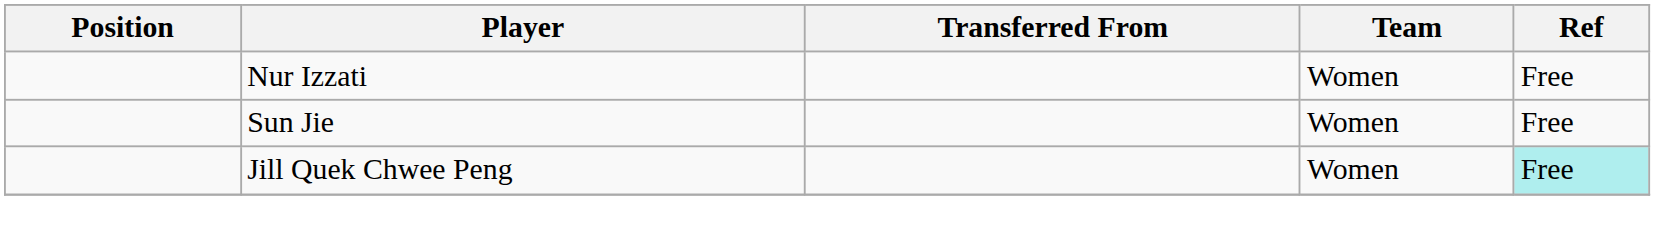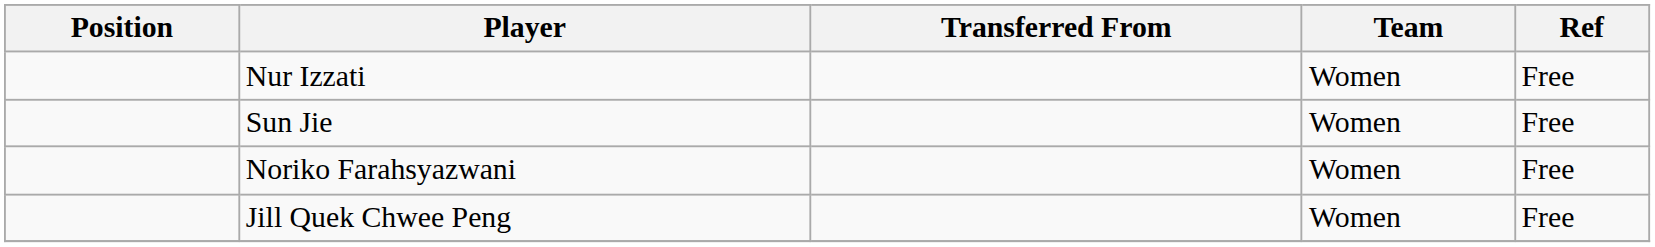+ row: Noriko Farahsyazwani | Women | Free
Jill Quek Chwee Peng | Ref: paleturquoise background -> no background
